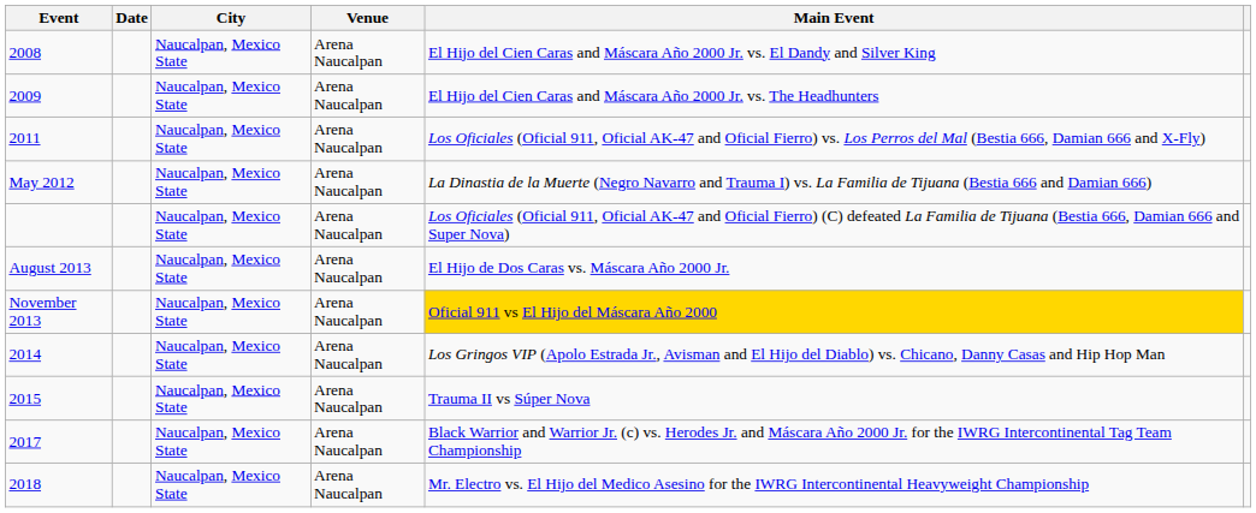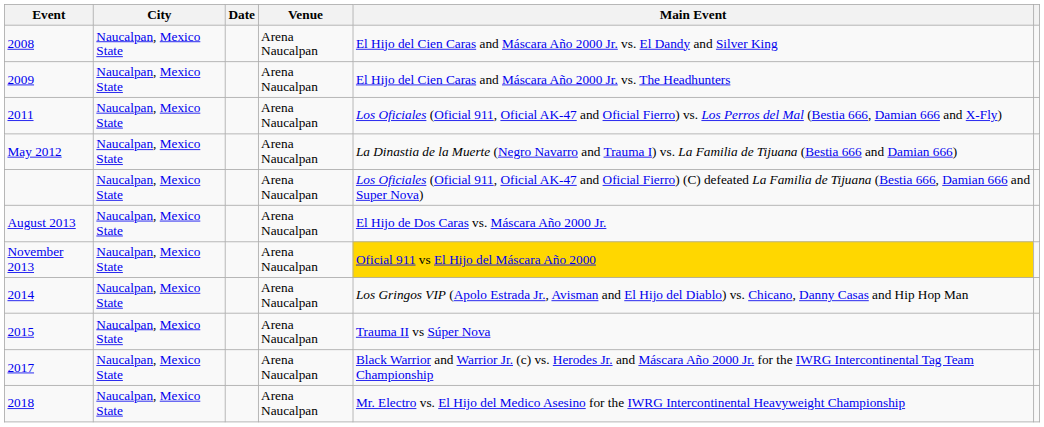columns swapped: Date <-> City
